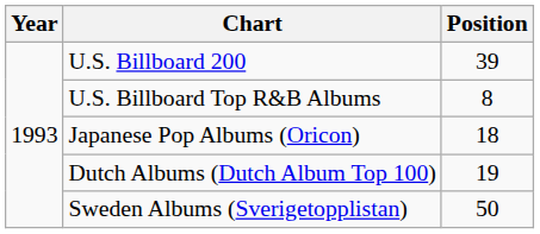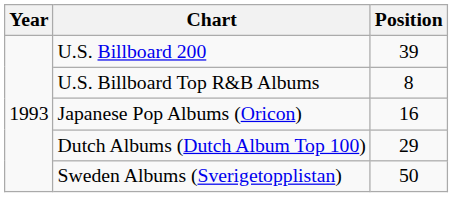Japanese Pop Albums (Oricon) | Position: 18 -> 16
Dutch Albums (Dutch Album Top 100) | Position: 19 -> 29
